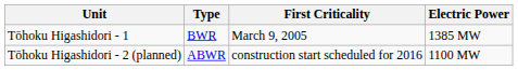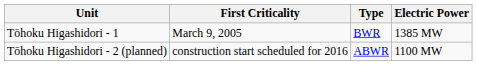columns swapped: Type <-> First Criticality
